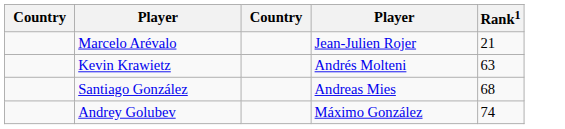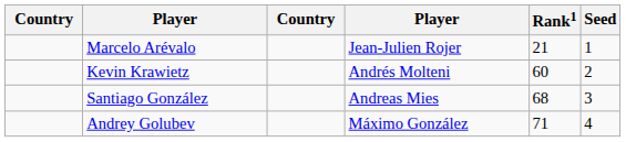+ column: Seed | 1 | 2 | 3 | 4
Kevin Krawietz | Rank1: 63 -> 60
Andrey Golubev | Rank1: 74 -> 71
